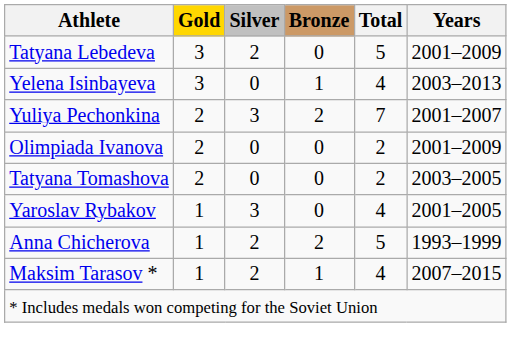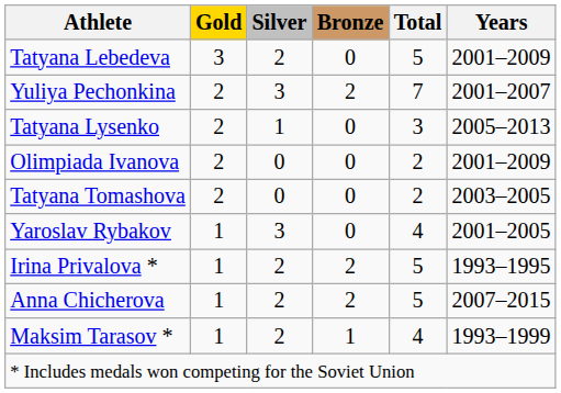- row: Yelena Isinbayeva | 3 | 0 | 1 | 4 | 2003–2013
+ row: Tatyana Lysenko | 2 | 1 | 0 | 3 | 2005–2013
+ row: Irina Privalova * | 1 | 2 | 2 | 5 | 1993–1995
Anna Chicherova | Years: 1993–1999 -> 2007–2015
Maksim Tarasov * | Years: 2007–2015 -> 1993–1999
